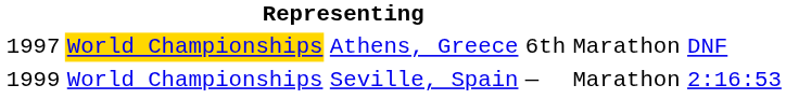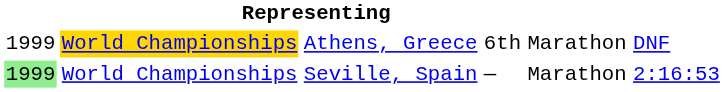Athens, Greece | column 1: 1997 -> 1999
Seville, Spain | column 1: no background -> lightgreen background
